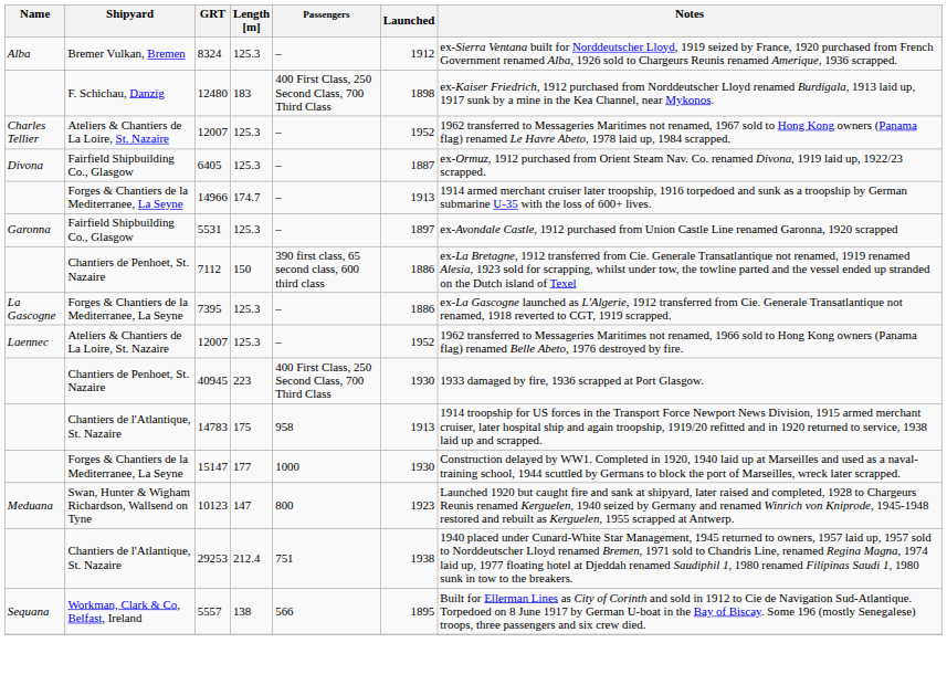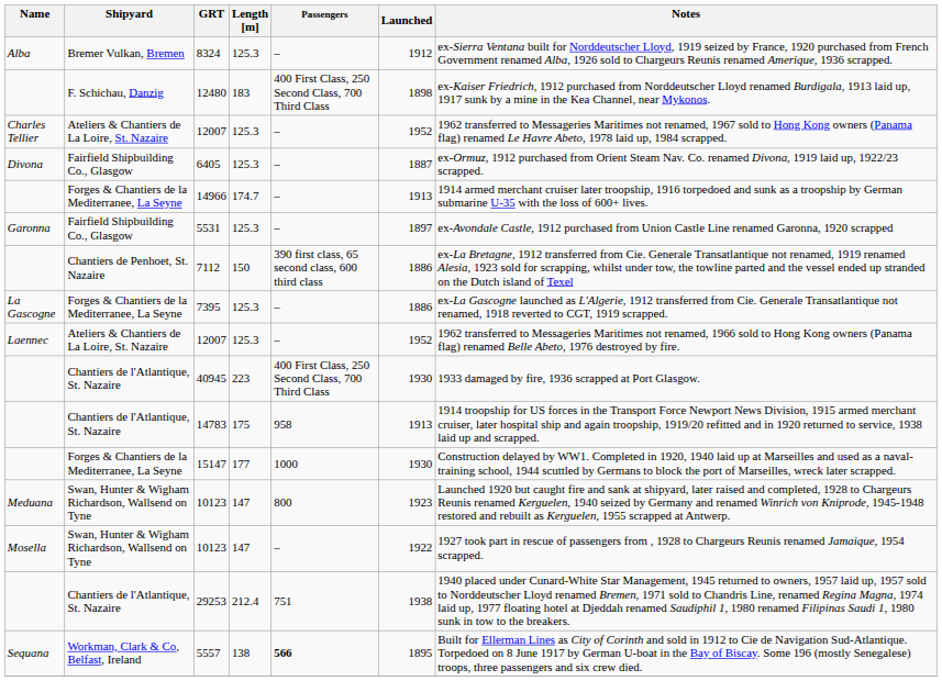40945 | Shipyard: Chantiers de Penhoet, St. Nazaire -> Chantiers de l'Atlantique, St. Nazaire
+ row: Mosella | Swan, Hunter & Wigham Richardson, Wallsend on Tyne | 10123 | 147 | – | 1922 | 1927 took part in rescue of passengers from , 1928 to Chargeurs Reunis renamed Jamaique, 1954 scrapped.
5557 | Passengers: normal -> bold
